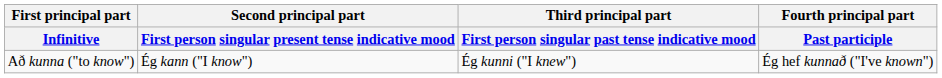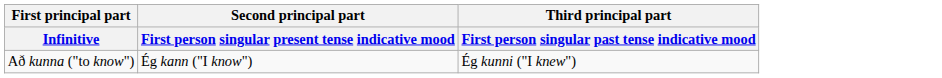- column: Fourth principal part | Past participle | Ég hef kunnað ("I've known")
